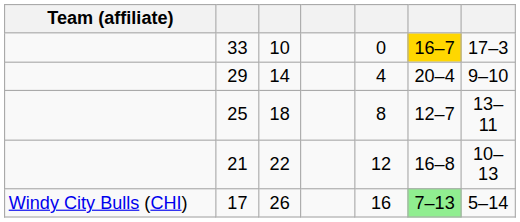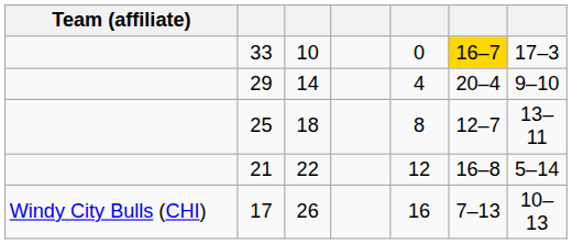21 | column 7: 10–13 -> 5–14
17 | column 6: lightgreen background -> no background
17 | column 7: 5–14 -> 10–13
